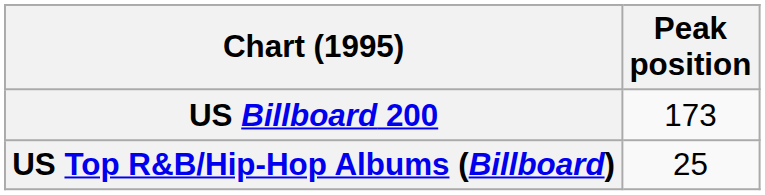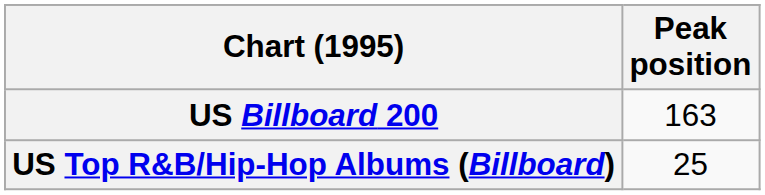US Billboard 200 | Peak position: 173 -> 163
